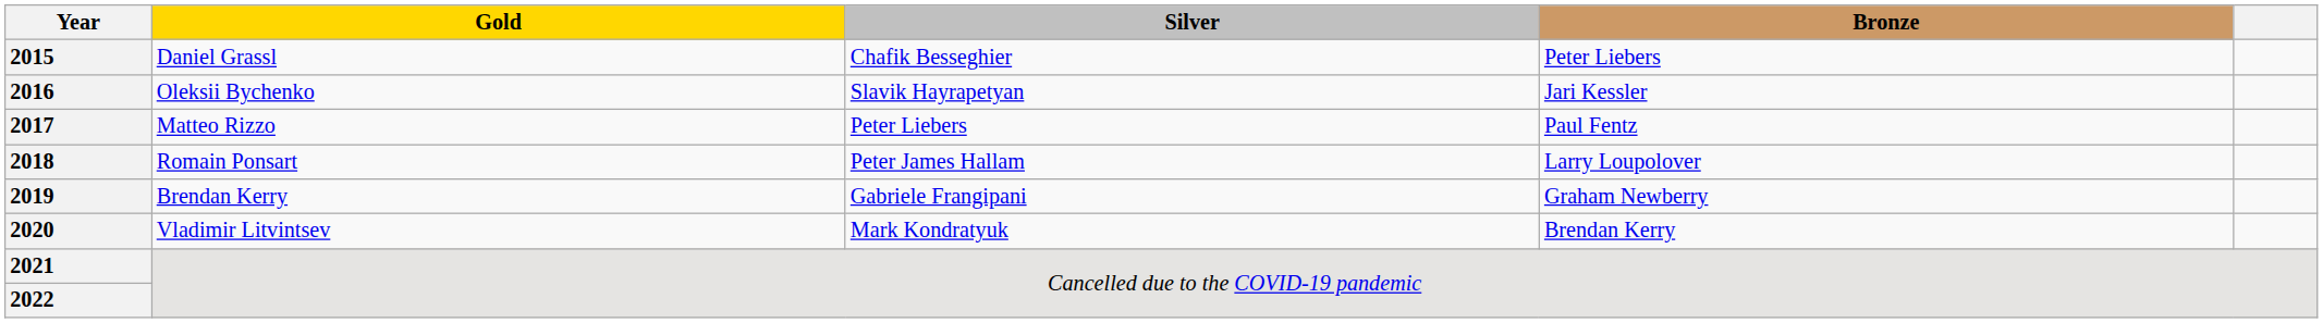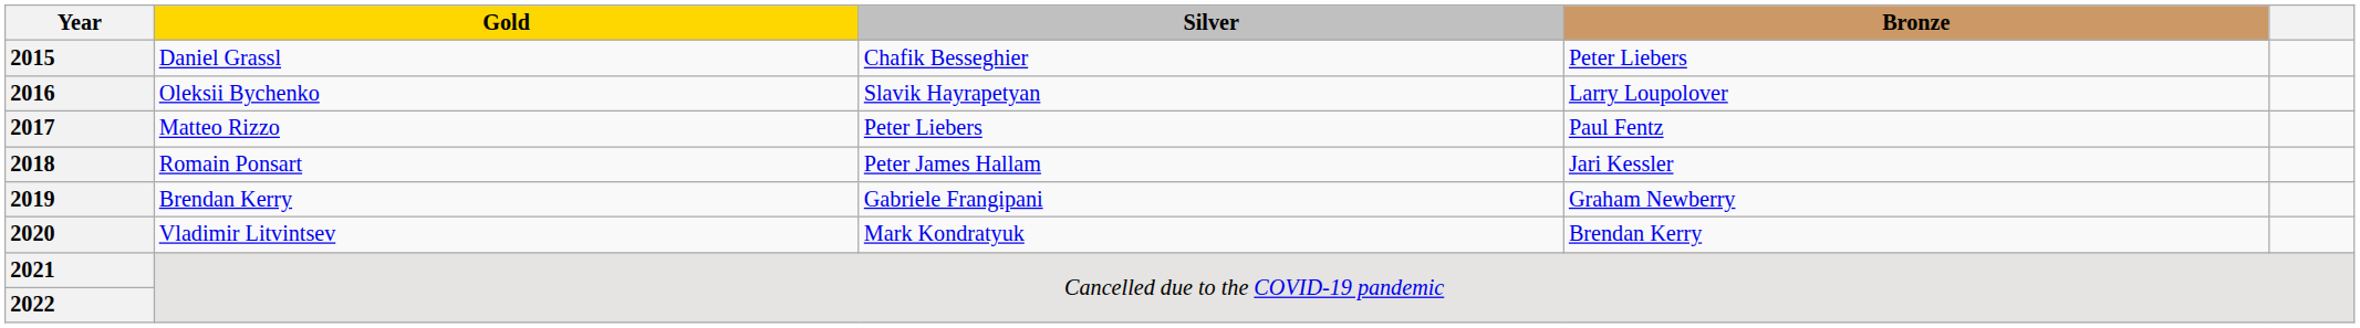2016 | Bronze: Jari Kessler -> Larry Loupolover
2018 | Bronze: Larry Loupolover -> Jari Kessler
